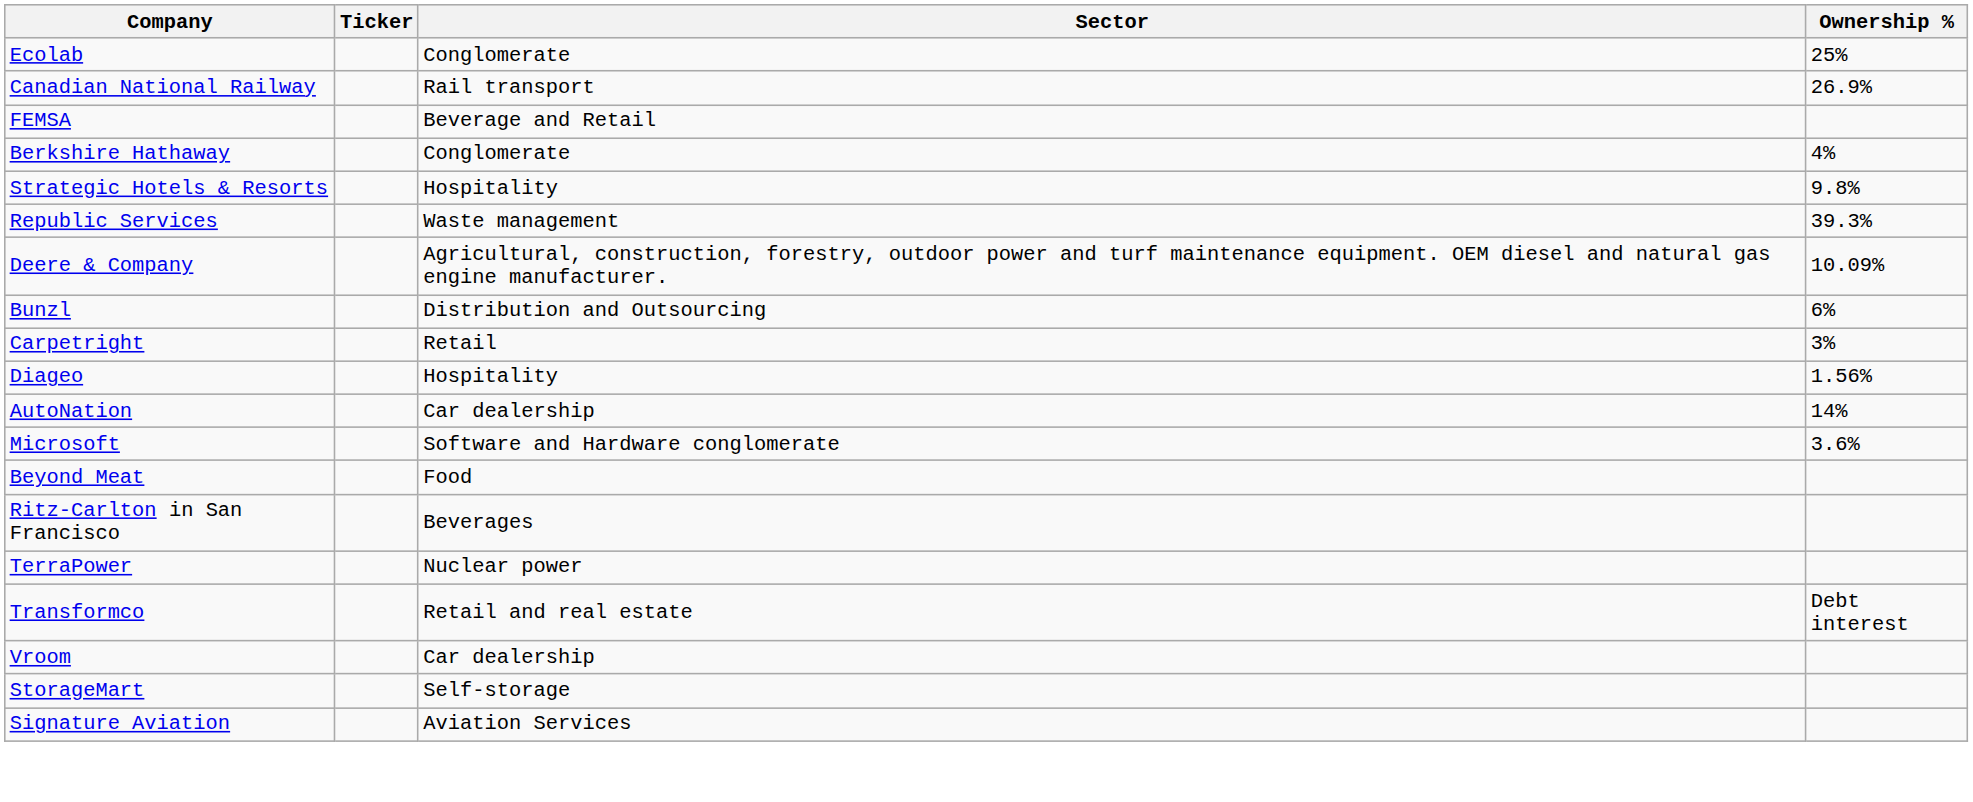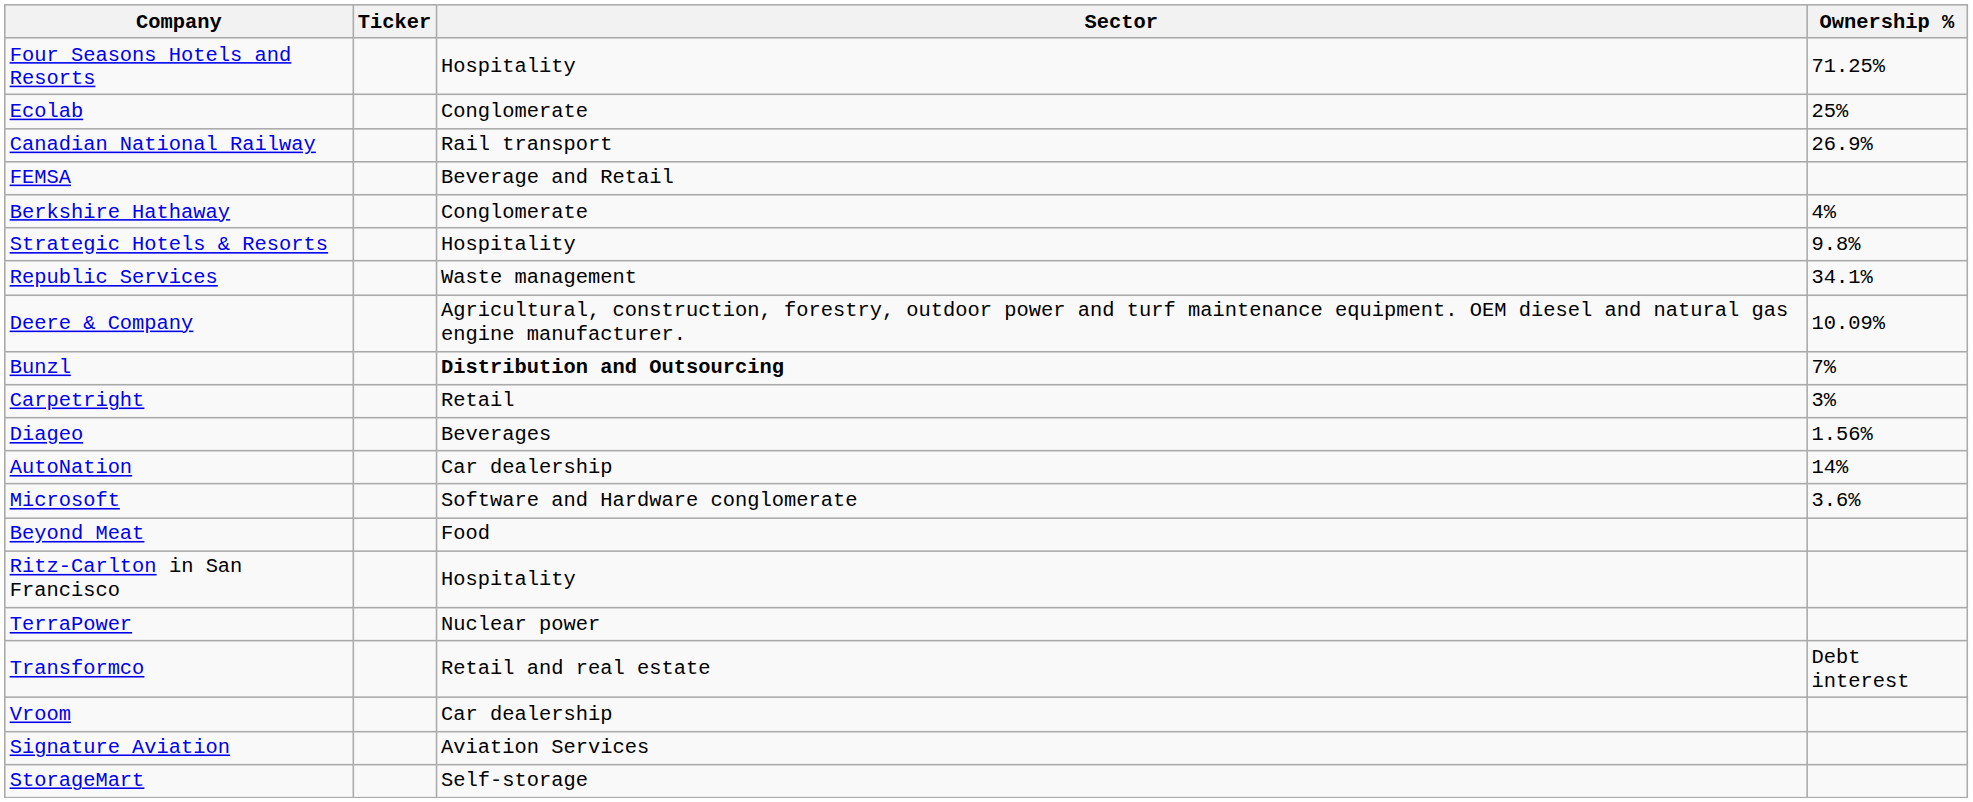+ row: Four Seasons Hotels and Resorts | Hospitality | 71.25%
Republic Services | Ownership %: 39.3% -> 34.1%
Bunzl | Sector: normal -> bold
Bunzl | Ownership %: 6% -> 7%
Diageo | Sector: Hospitality -> Beverages
Ritz-Carlton in San Francisco | Sector: Beverages -> Hospitality
rows swapped: StorageMart <-> Signature Aviation
